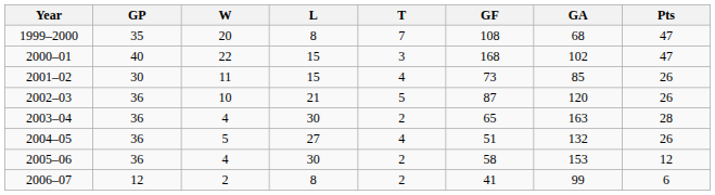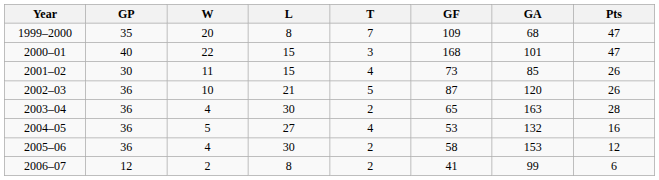1999–2000 | GF: 108 -> 109
2000–01 | GA: 102 -> 101
2004–05 | GF: 51 -> 53
2004–05 | Pts: 26 -> 16
